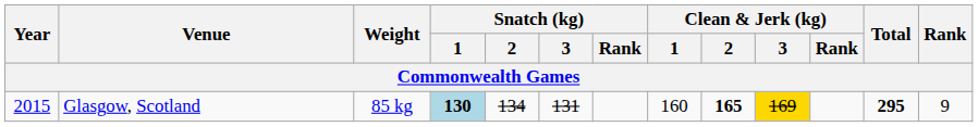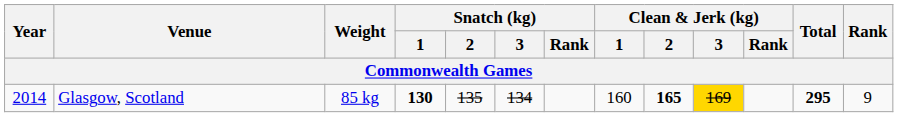Glasgow, Scotland | Year: 2015 -> 2014
Glasgow, Scotland | Snatch (kg) / 1: lightblue background -> no background
Glasgow, Scotland | Snatch (kg) / 2: 134 -> 135
Glasgow, Scotland | Snatch (kg) / 3: 131 -> 134
